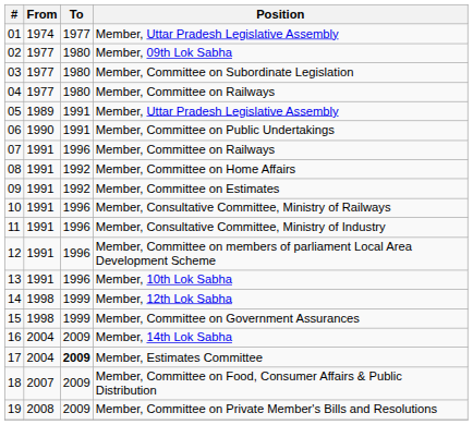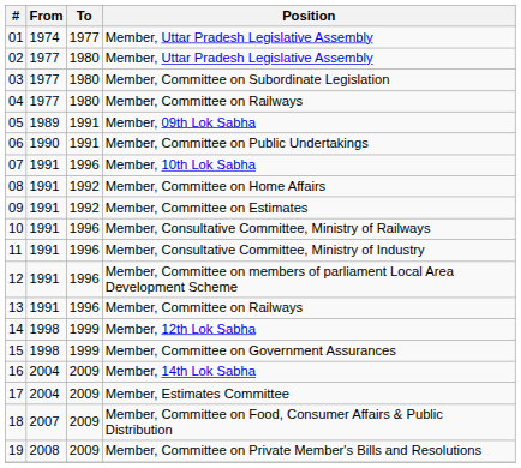02 | Position: Member, 09th Lok Sabha -> Member, Uttar Pradesh Legislative Assembly
05 | Position: Member, Uttar Pradesh Legislative Assembly -> Member, 09th Lok Sabha
07 | Position: Member, Committee on Railways -> Member, 10th Lok Sabha
13 | Position: Member, 10th Lok Sabha -> Member, Committee on Railways
17 | To: bold -> normal
